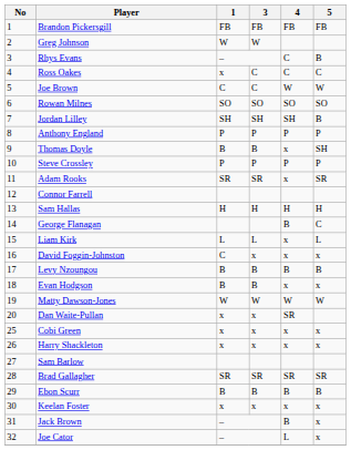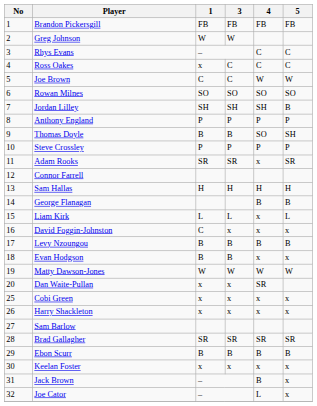Rhys Evans | 5: B -> C
Thomas Doyle | 4: x -> SO
George Flanagan | 5: C -> B
